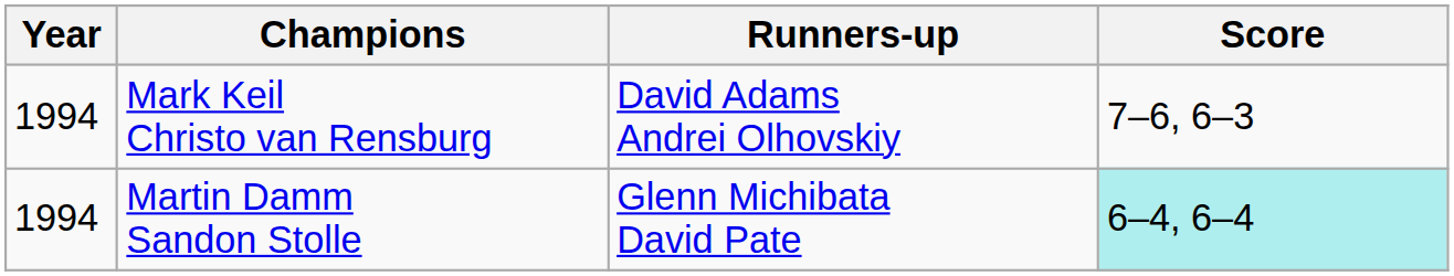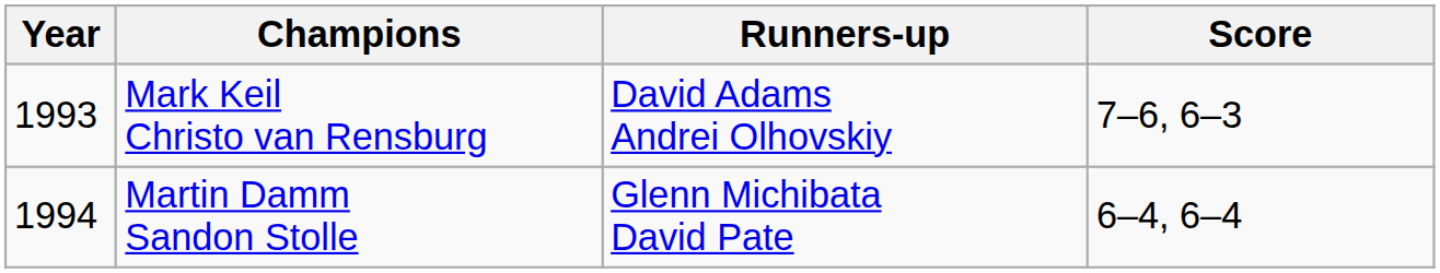Mark Keil Christo van Rensburg | Year: 1994 -> 1993
Martin Damm Sandon Stolle | Score: paleturquoise background -> no background
